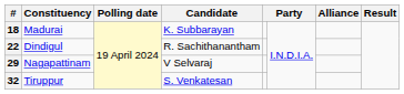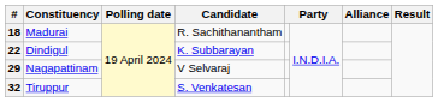18 | Candidate: K. Subbarayan -> R. Sachithanantham
22 | Candidate: R. Sachithanantham -> K. Subbarayan
